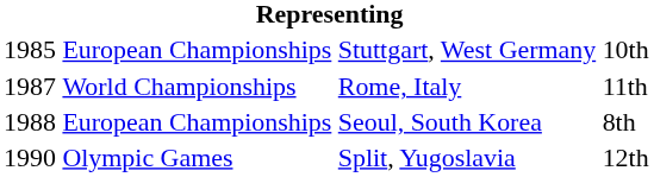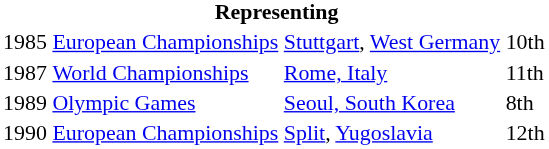Seoul, South Korea | column 1: 1988 -> 1989
Seoul, South Korea | column 2: European Championships -> Olympic Games
Split, Yugoslavia | column 2: Olympic Games -> European Championships
